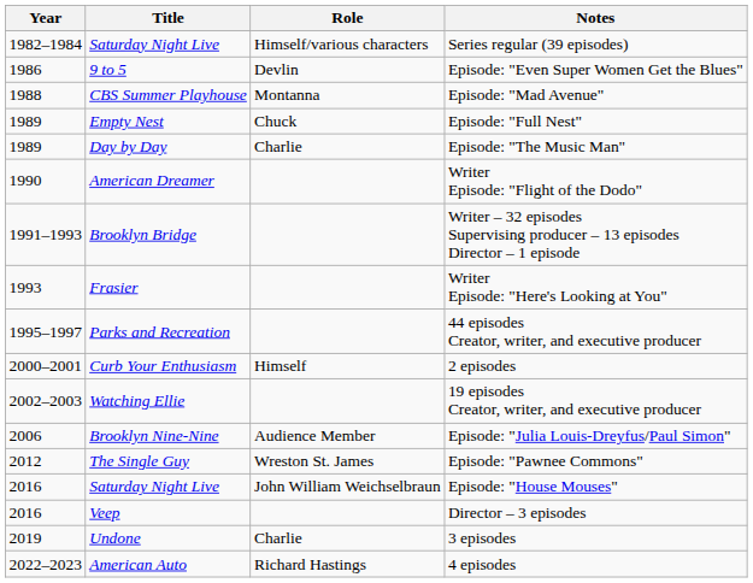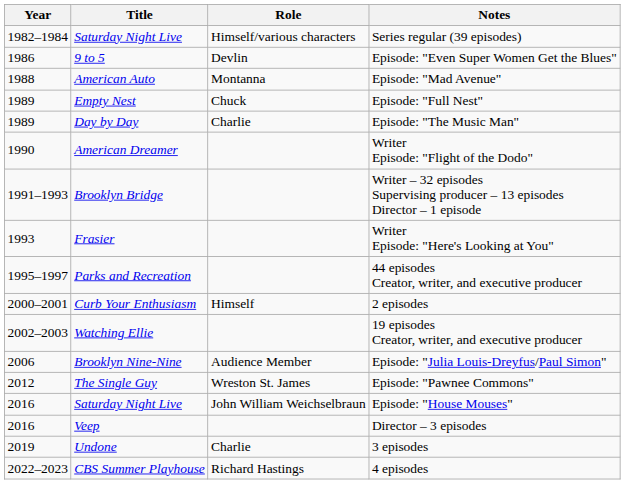Episode: "Mad Avenue" | Title: CBS Summer Playhouse -> American Auto
4 episodes | Title: American Auto -> CBS Summer Playhouse
